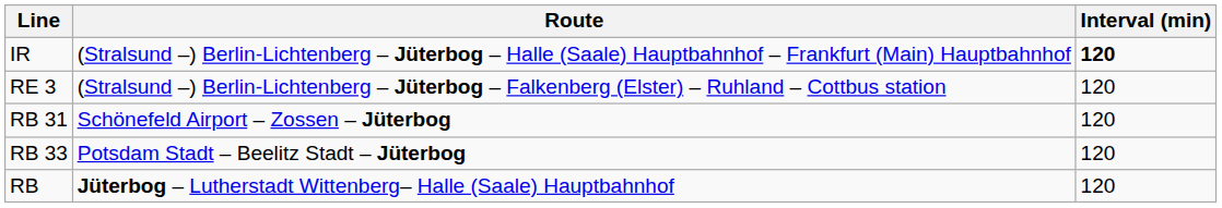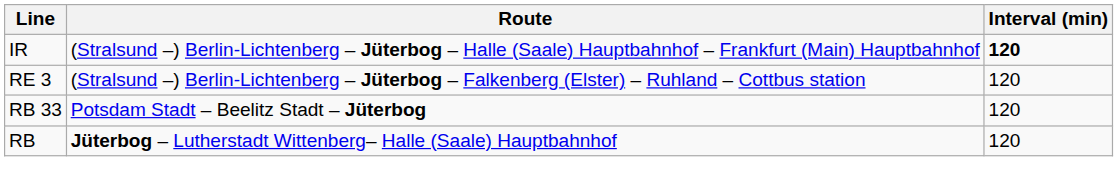- row: RB 31 | Schönefeld Airport – Zossen – Jüterbog | 120
